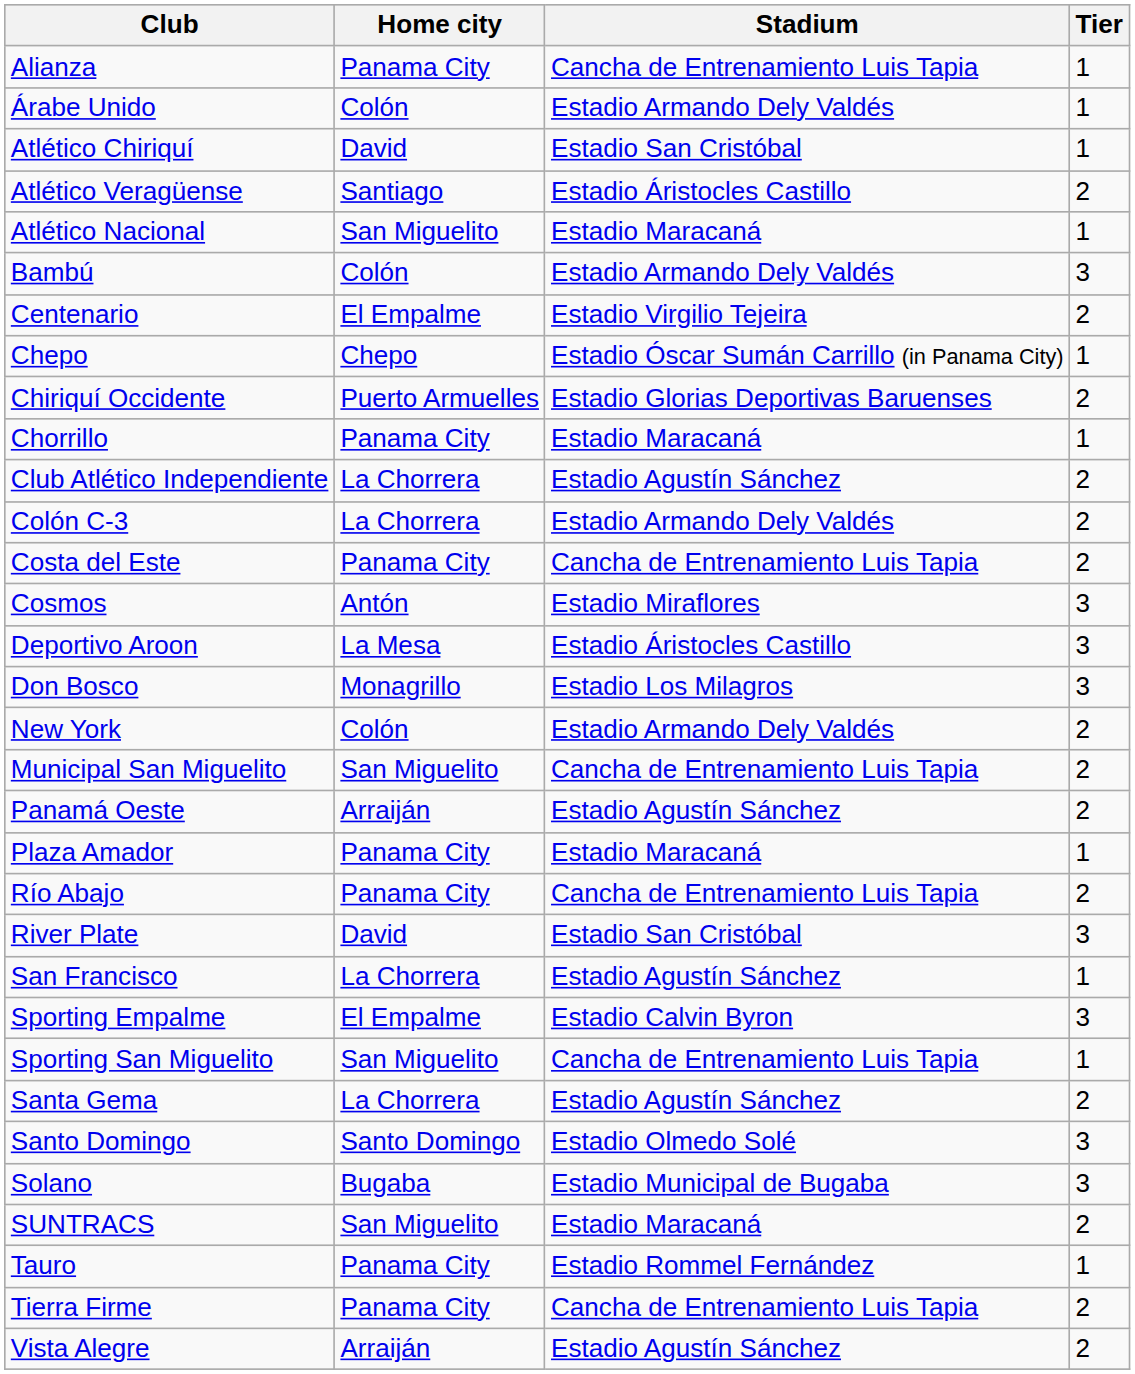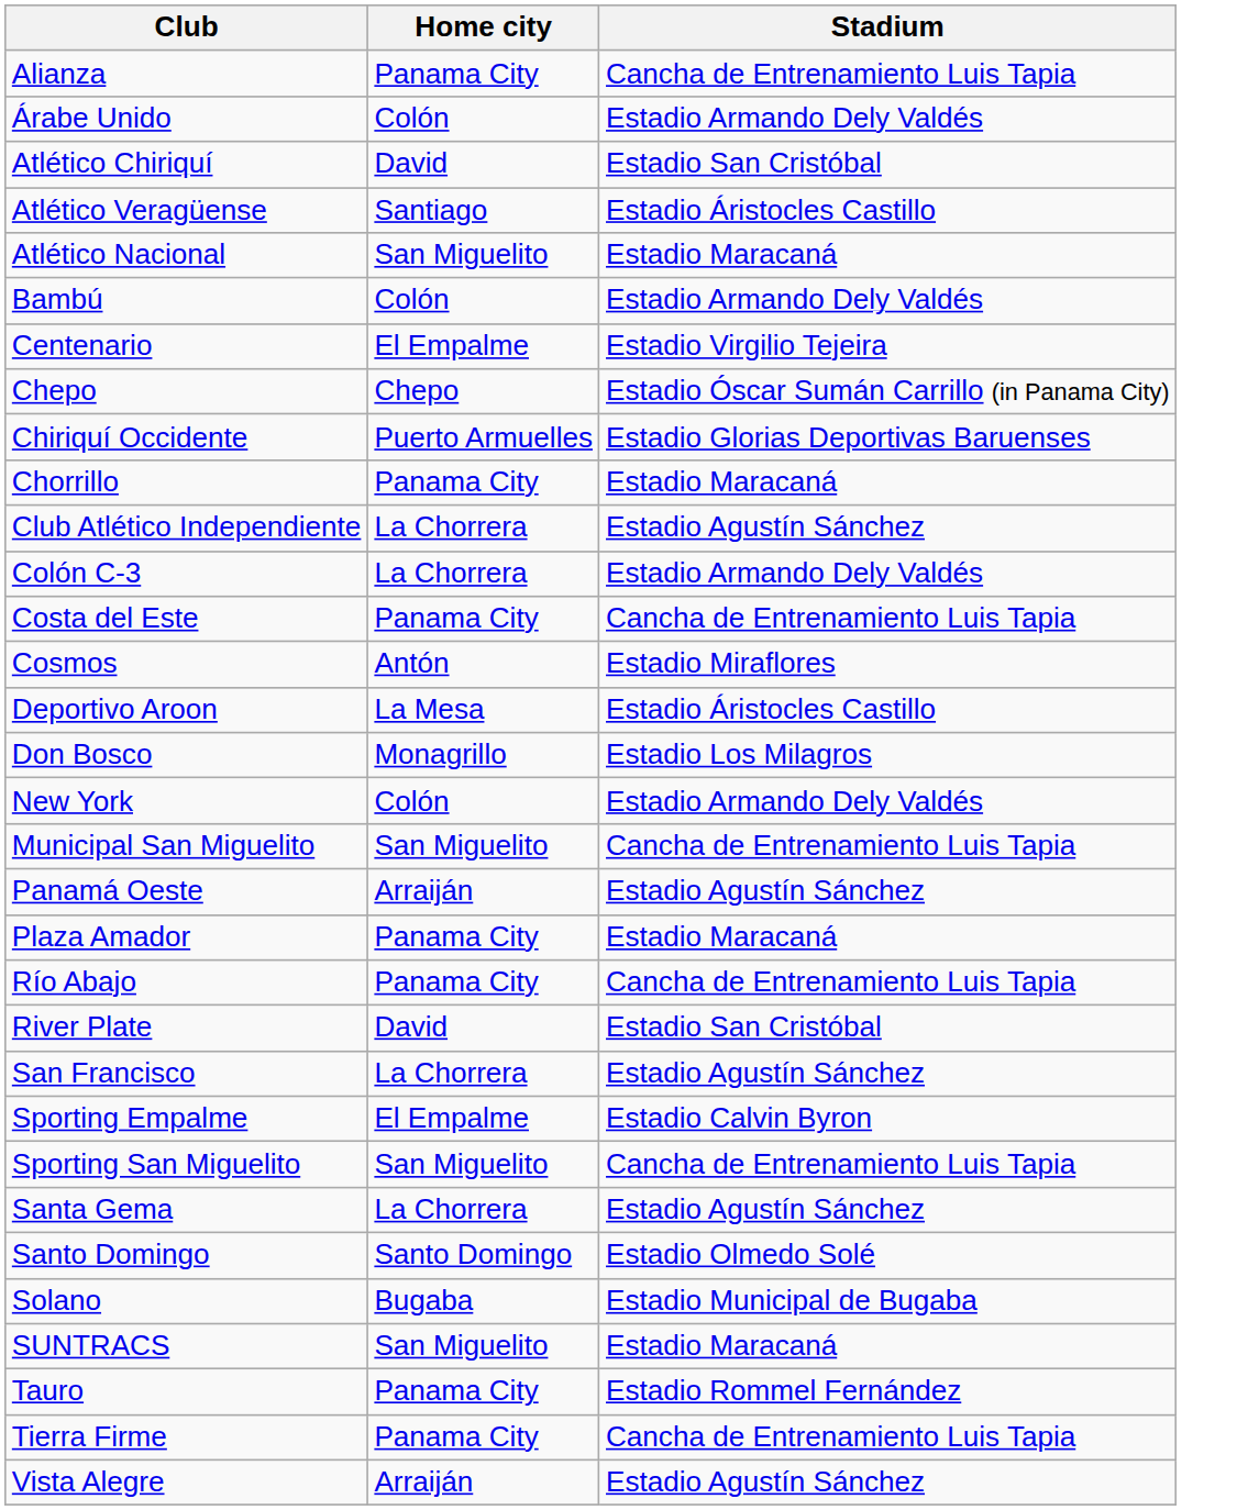- column: Tier | 1 | 1 | 1 | 2 | 1 | 3 | 2 | 1 | 2 | 1 | 2 | 2 | 2 | 3 | 3 | 3 | 2 | 2 | 2 | 1 | 2 | 3 | 1 | 3 | 1 | 2 | 3 | 3 | 2 | 1 | 2 | 2
